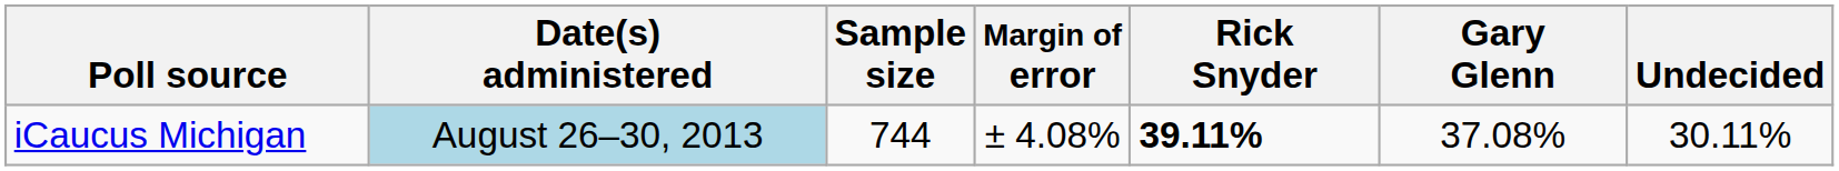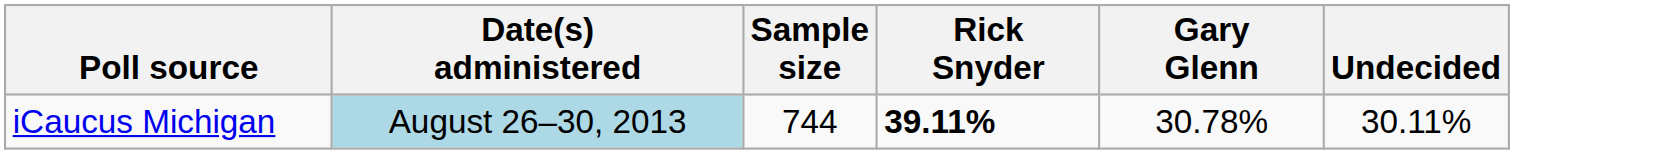- column: Margin of error | ± 4.08%
iCaucus Michigan | Gary Glenn: 37.08% -> 30.78%
